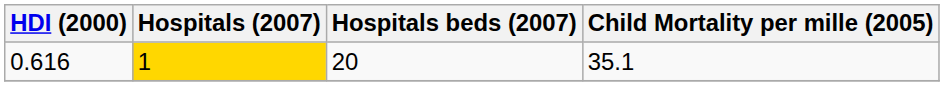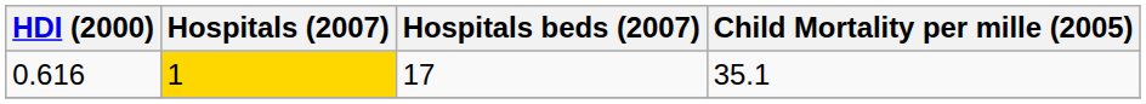0.616 | Hospitals beds (2007): 20 -> 17
